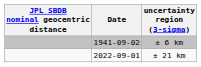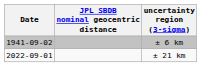columns swapped: Date <-> JPL SBDB nominal geocentric distance
